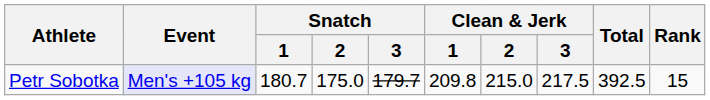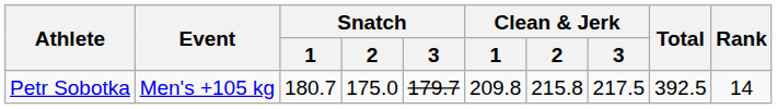Petr Sobotka | Event: lavender background -> no background
Petr Sobotka | Clean & Jerk / 2: 215.0 -> 215.8
Petr Sobotka | Rank: 15 -> 14
